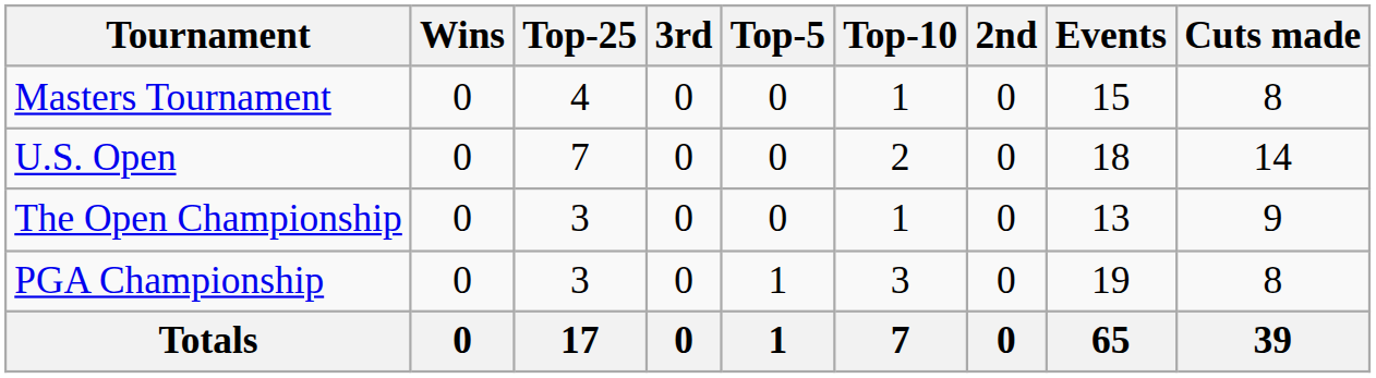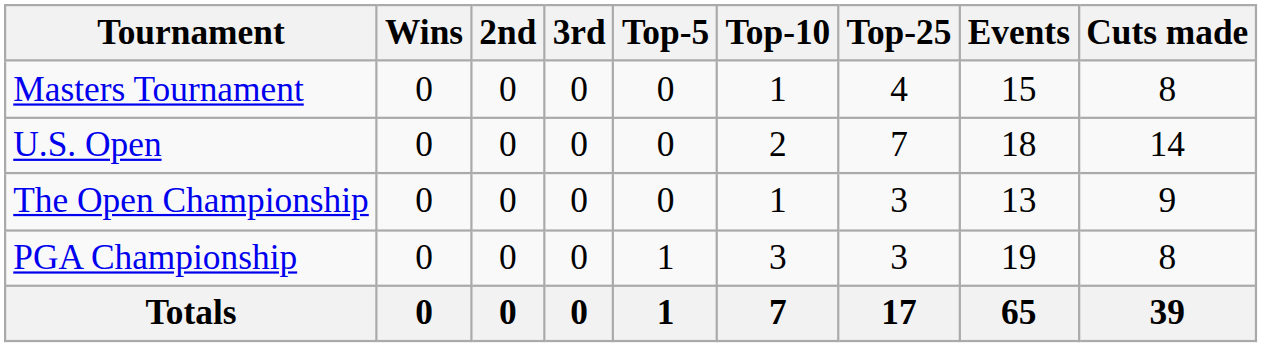columns swapped: 2nd <-> Top-25
